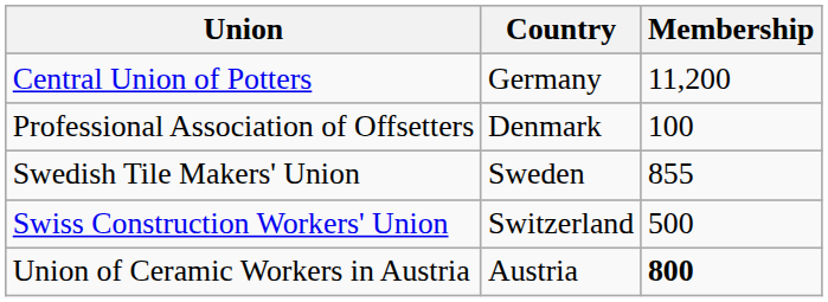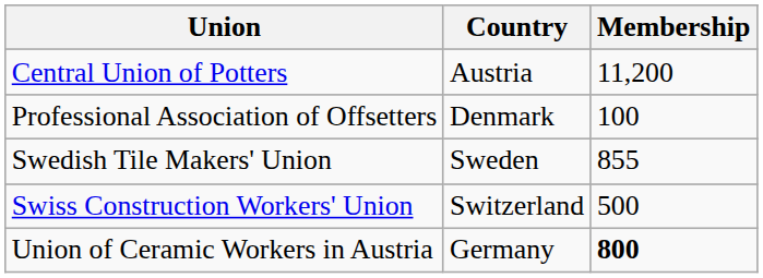Central Union of Potters | Country: Germany -> Austria
Union of Ceramic Workers in Austria | Country: Austria -> Germany
